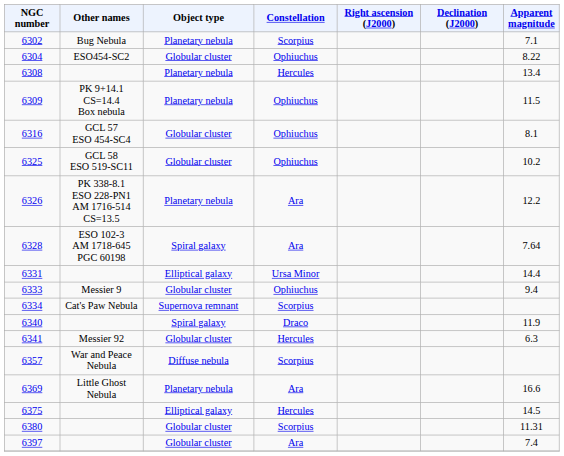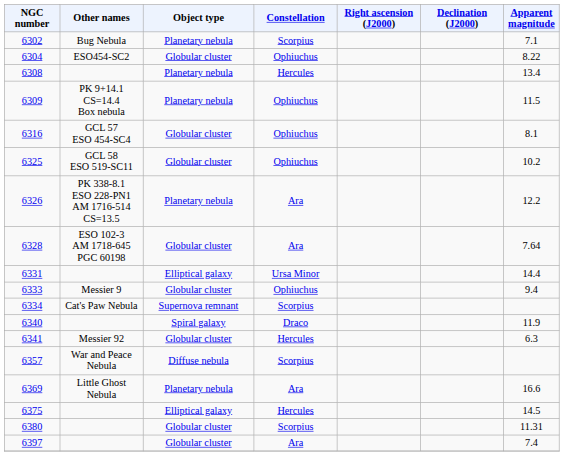6328 | Object type: Spiral galaxy -> Globular cluster
